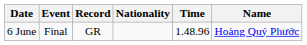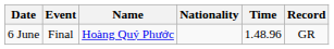columns swapped: Name <-> Record
